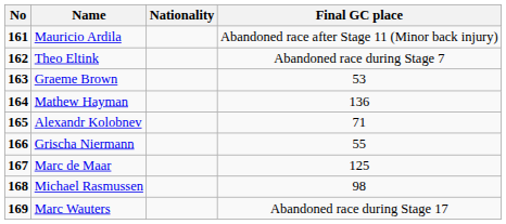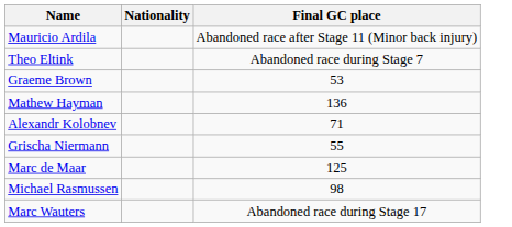- column: No | 161 | 162 | 163 | 164 | 165 | 166 | 167 | 168 | 169
